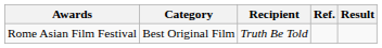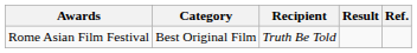columns swapped: Result <-> Ref.
